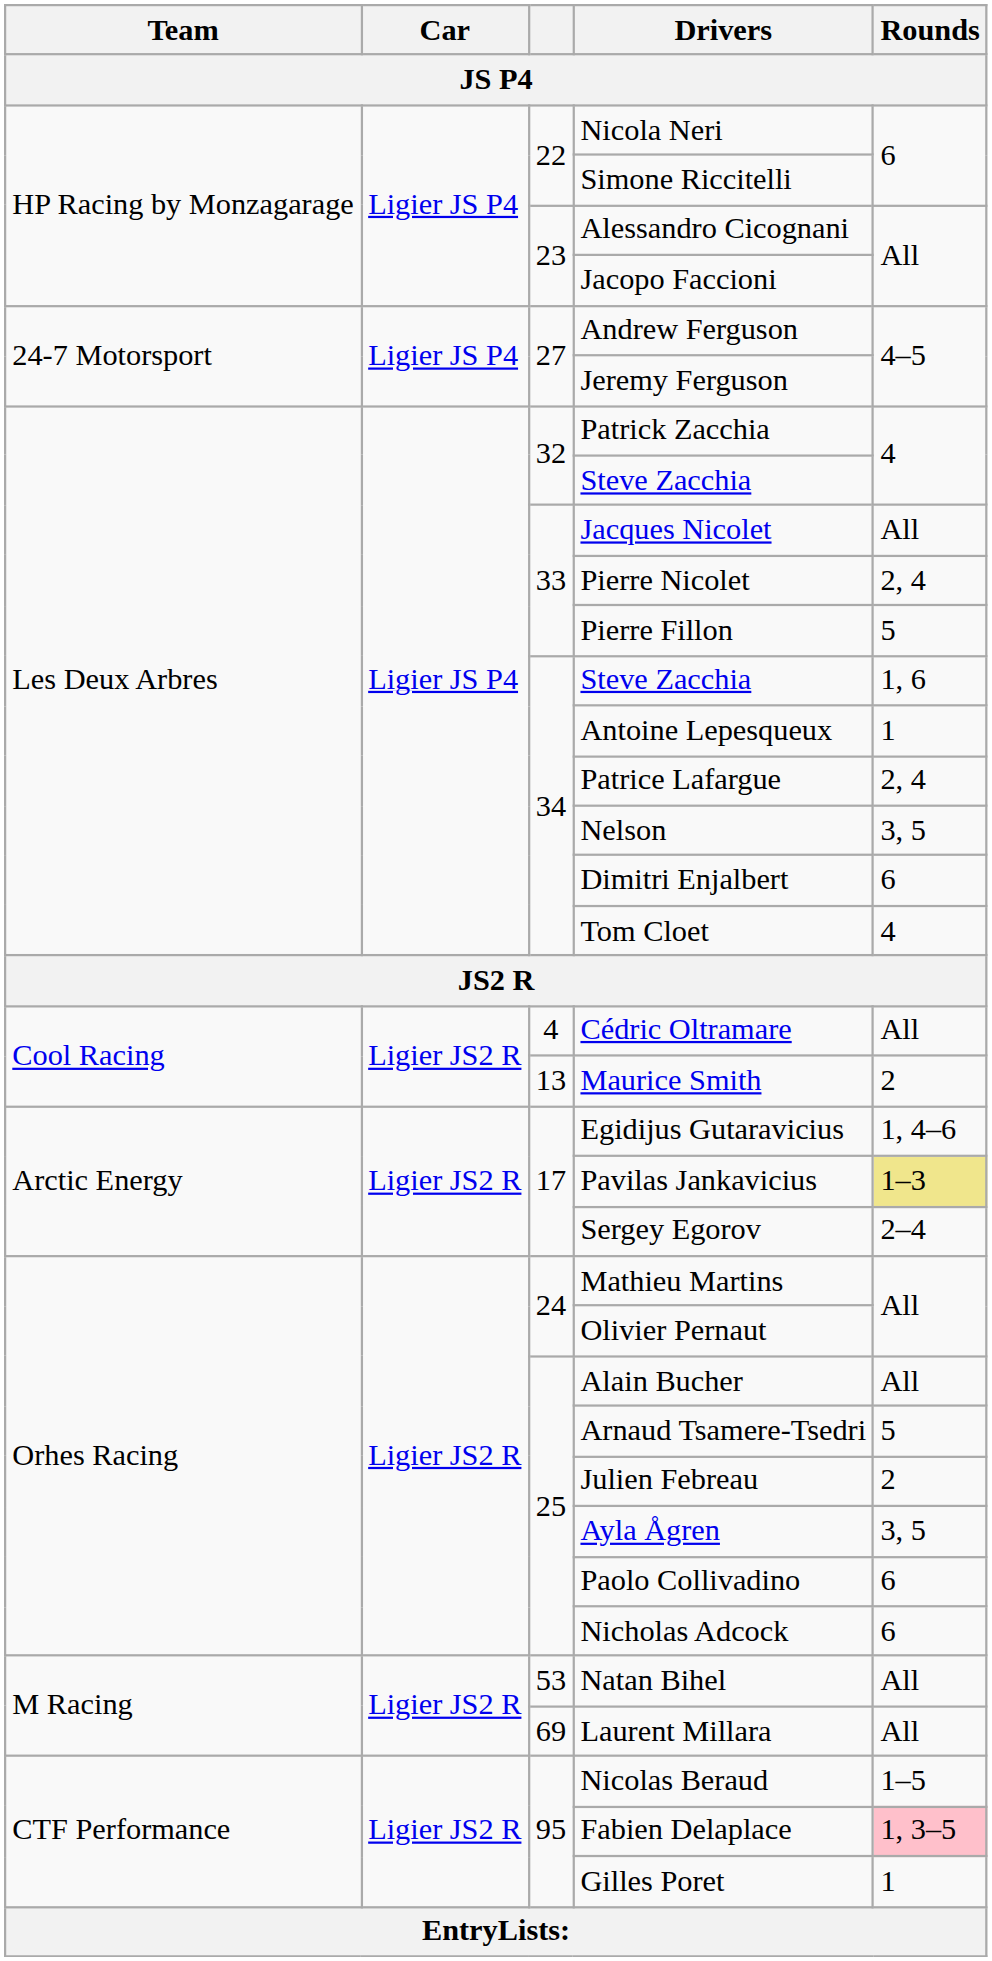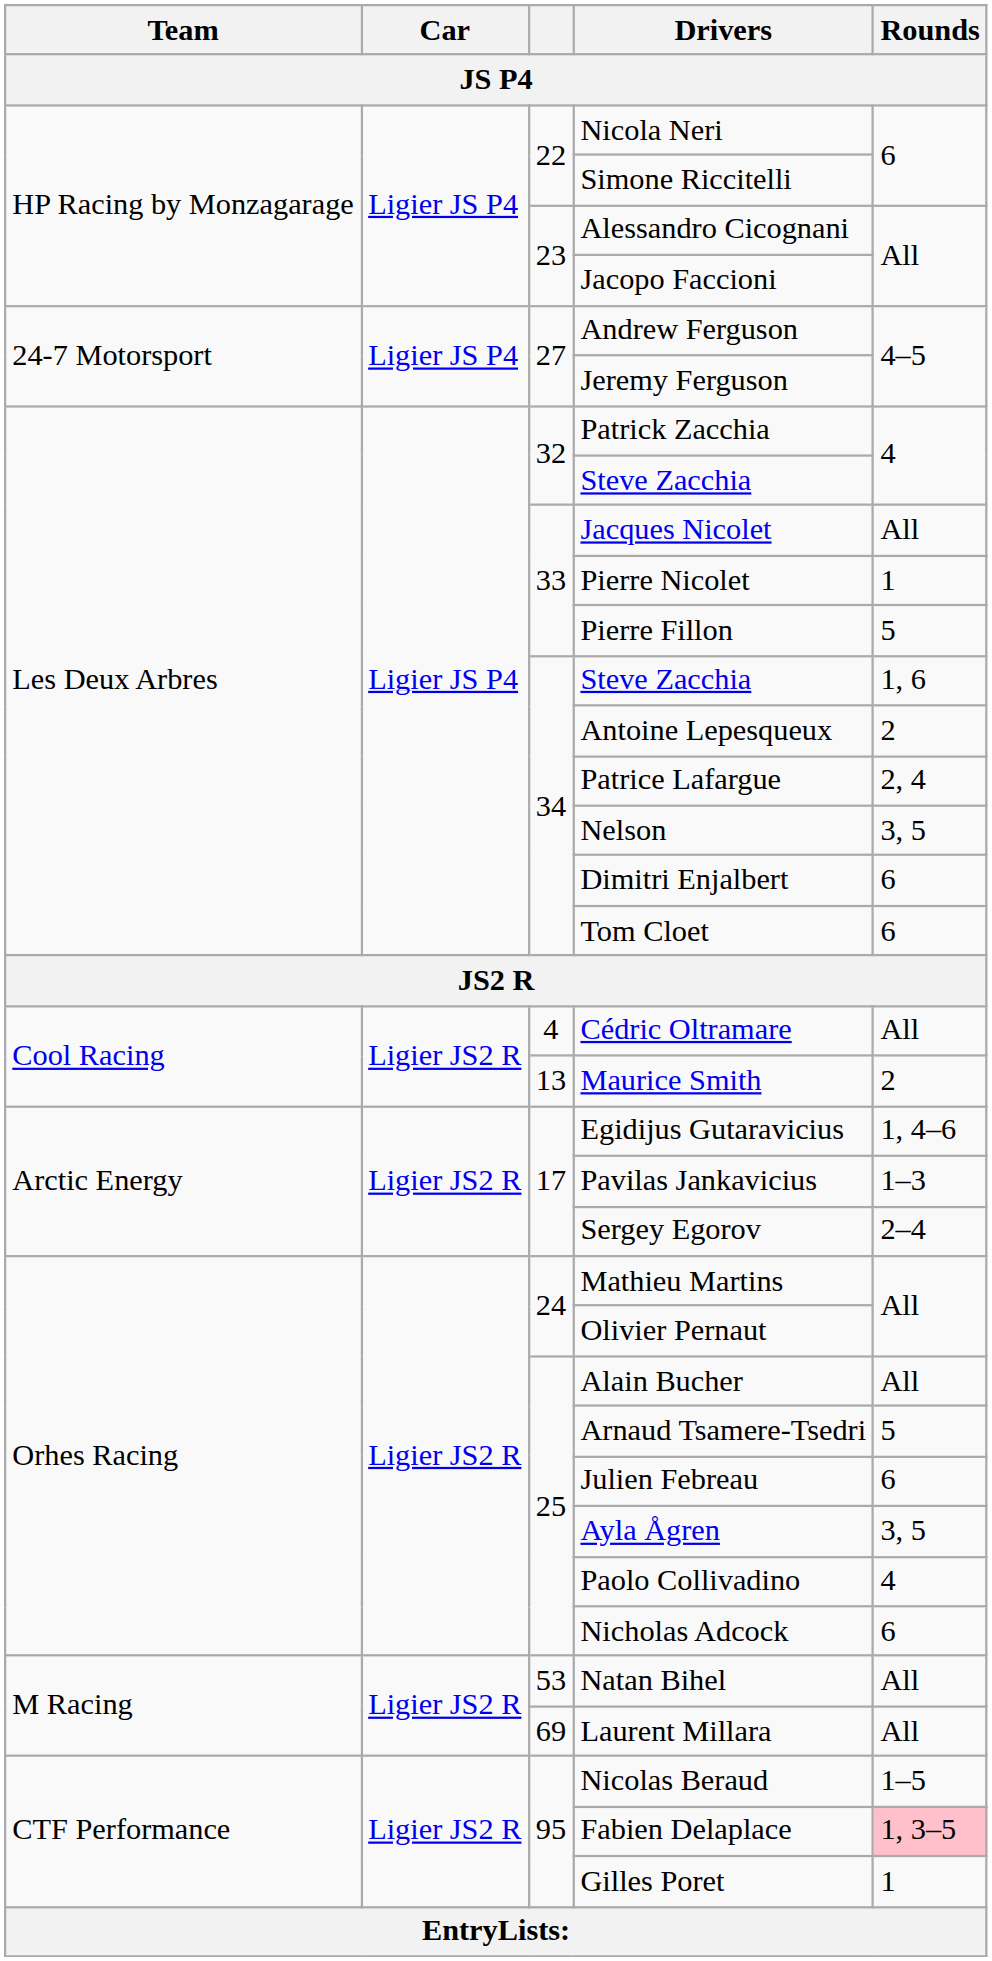Pierre Nicolet | Rounds: 2, 4 -> 1
Antoine Lepesqueux | Rounds: 1 -> 2
Tom Cloet | Rounds: 4 -> 6
Pavilas Jankavicius | Rounds: khaki background -> no background
Julien Febreau | Rounds: 2 -> 6
Paolo Collivadino | Rounds: 6 -> 4
